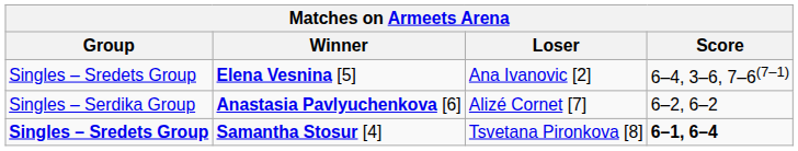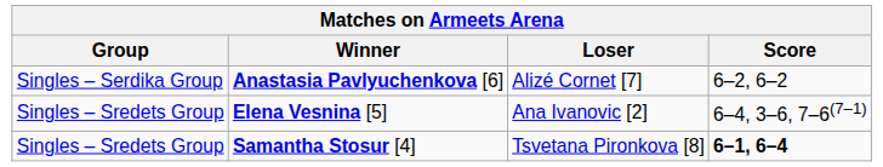rows swapped: Elena Vesnina [5] <-> Anastasia Pavlyuchenkova [6]
Samantha Stosur [4] | Group: bold -> normal
